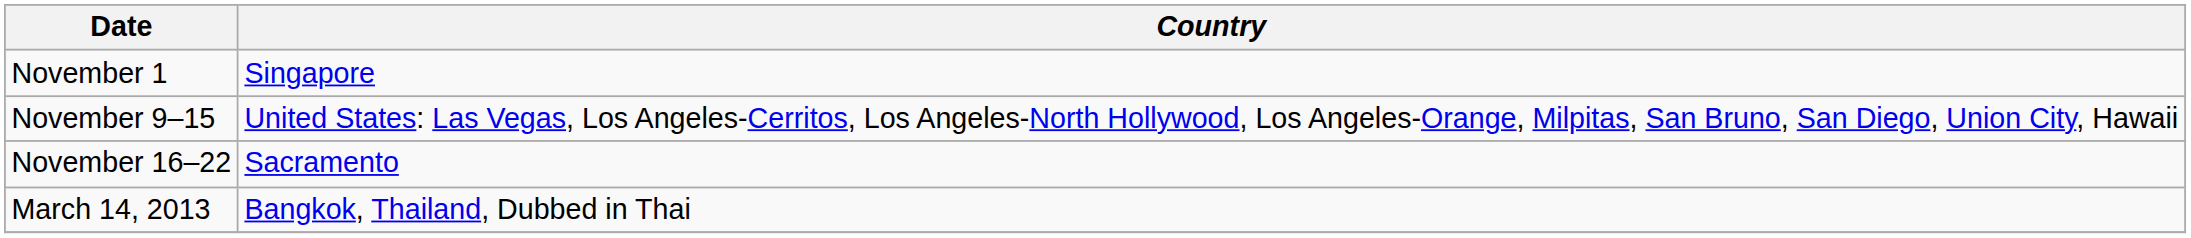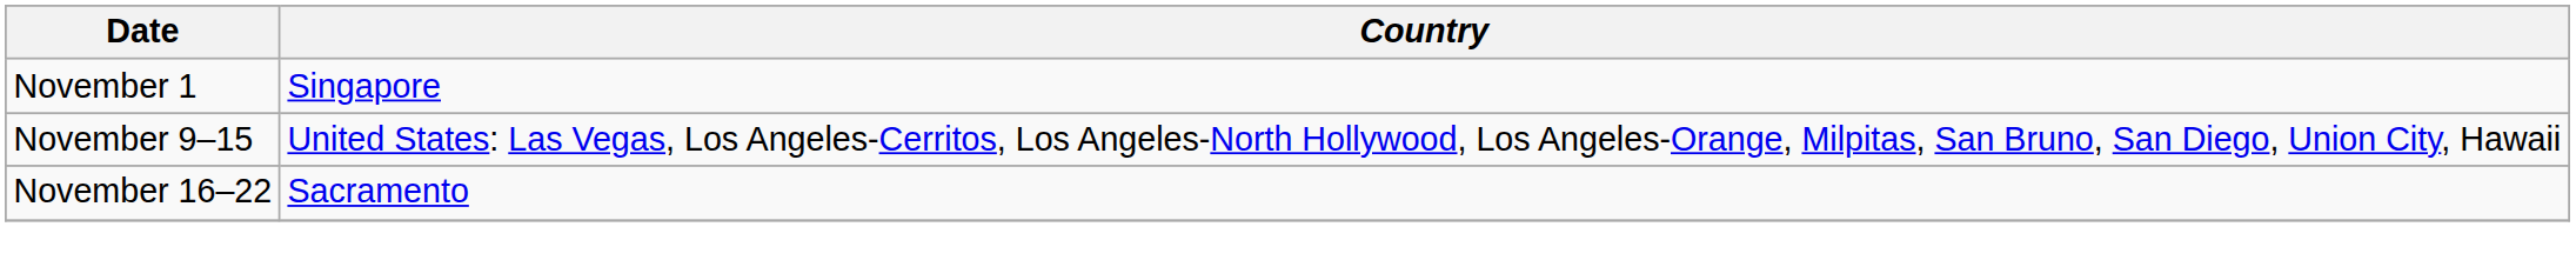- row: March 14, 2013 | Bangkok, Thailand, Dubbed in Thai
